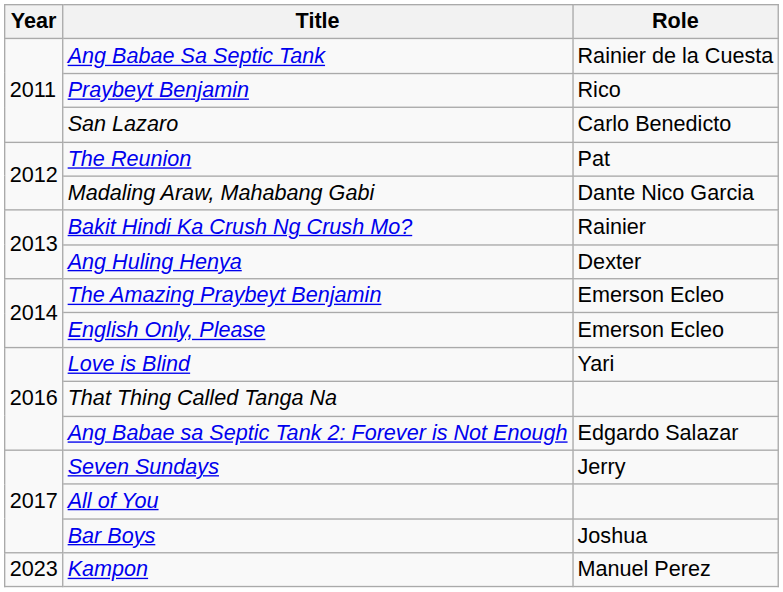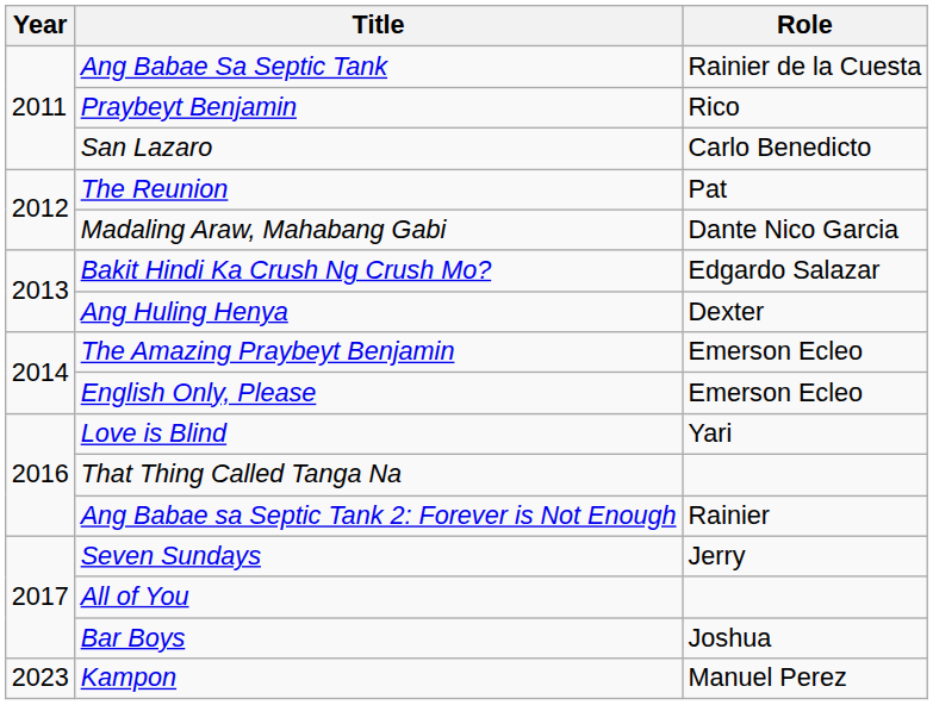Bakit Hindi Ka Crush Ng Crush Mo? | Role: Rainier -> Edgardo Salazar
Ang Babae sa Septic Tank 2: Forever is Not Enough | Role: Edgardo Salazar -> Rainier
